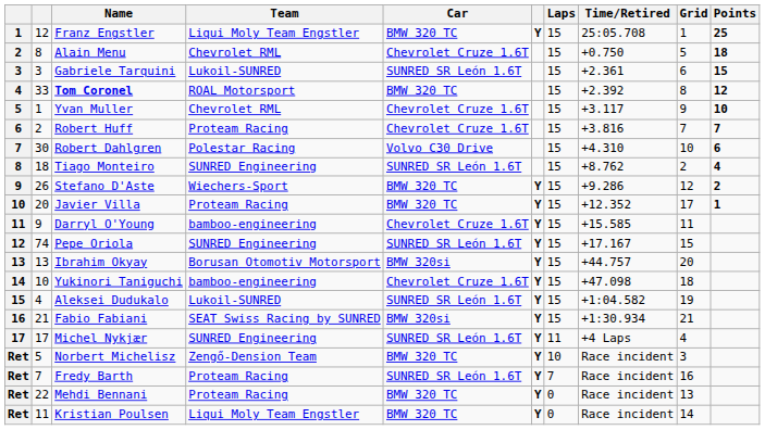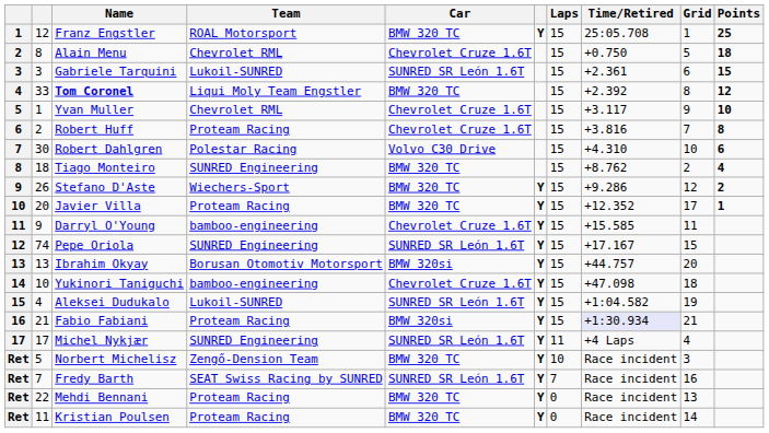Franz Engstler | Team: Liqui Moly Team Engstler -> ROAL Motorsport
Tom Coronel | Team: ROAL Motorsport -> Liqui Moly Team Engstler
Robert Huff | Points: 7 -> 8
Tiago Monteiro | Car: SUNRED SR León 1.6T -> BMW 320 TC
Fabio Fabiani | Team: SEAT Swiss Racing by SUNRED -> Proteam Racing
Fabio Fabiani | Time/Retired: no background -> lavender background
Fredy Barth | Team: Proteam Racing -> SEAT Swiss Racing by SUNRED
Kristian Poulsen | Team: Liqui Moly Team Engstler -> Proteam Racing
